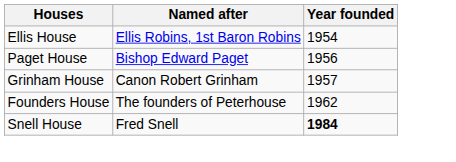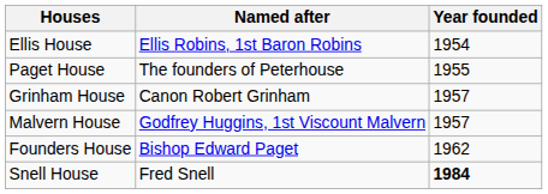Paget House | Named after: Bishop Edward Paget -> The founders of Peterhouse
Paget House | Year founded: 1956 -> 1955
+ row: Malvern House | Godfrey Huggins, 1st Viscount Malvern | 1957
Founders House | Named after: The founders of Peterhouse -> Bishop Edward Paget
